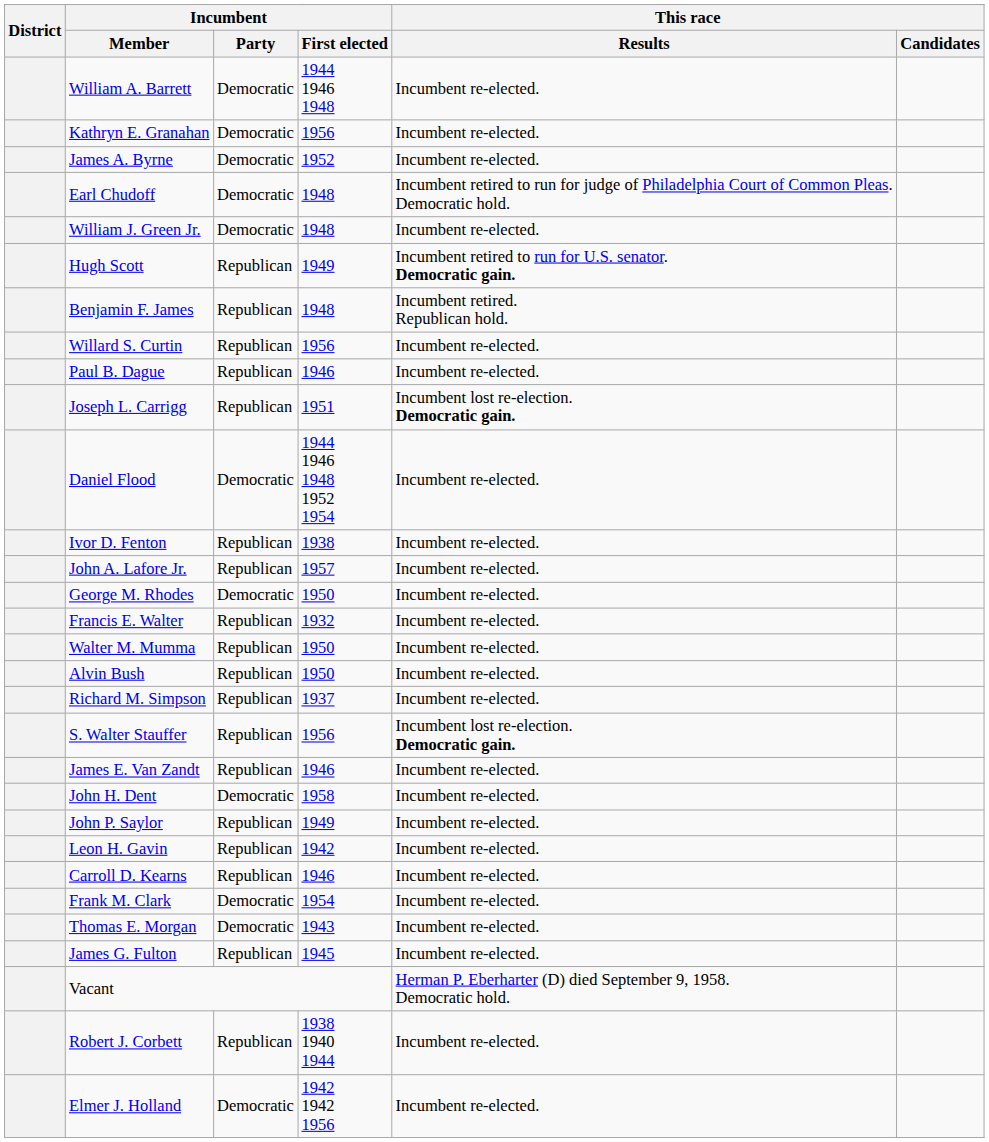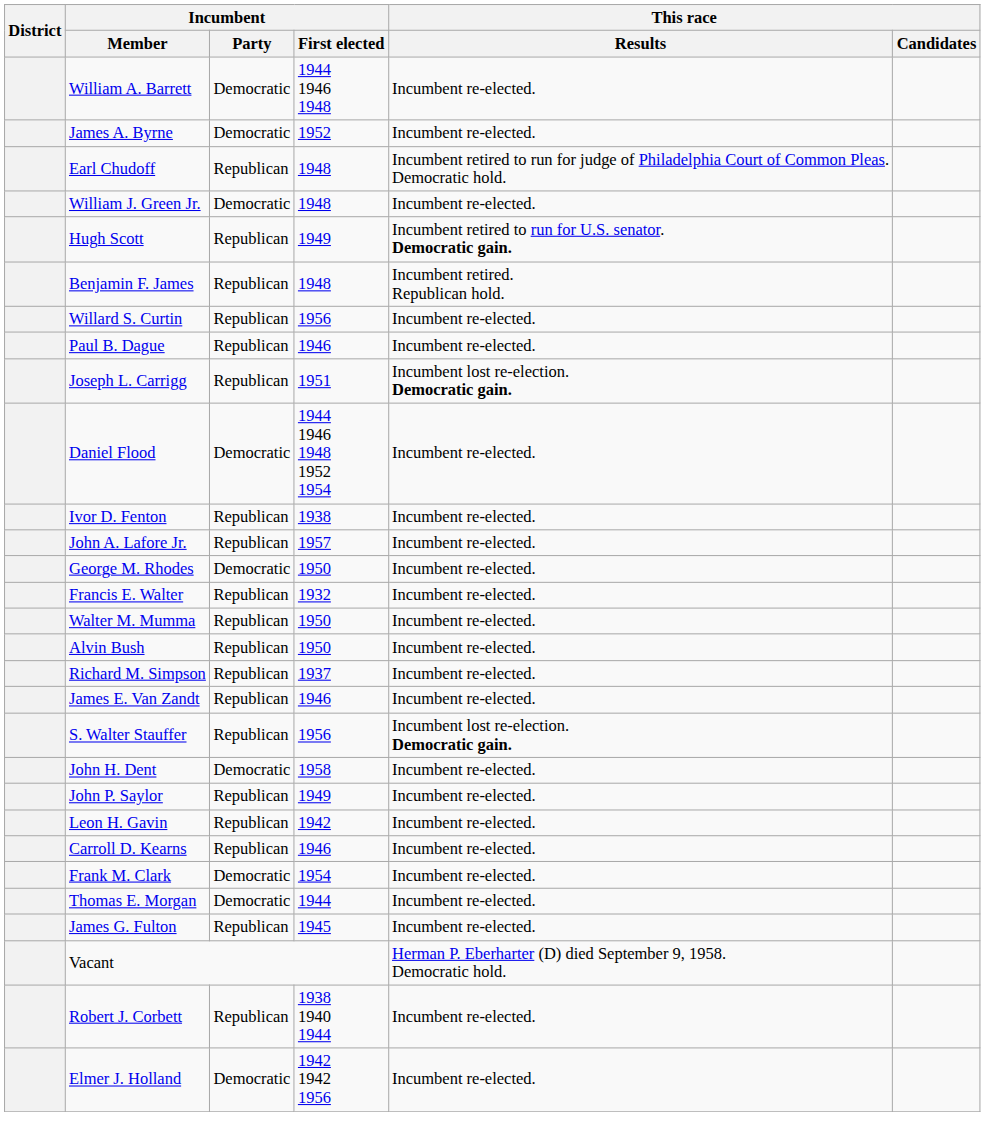- row: Kathryn E. Granahan | Democratic | 1956 | Incumbent re-elected.
Earl Chudoff | Incumbent / Party: Democratic -> Republican
rows swapped: S. Walter Stauffer <-> James E. Van Zandt
Thomas E. Morgan | Incumbent / First elected: 1943 -> 1944
